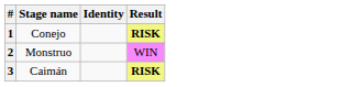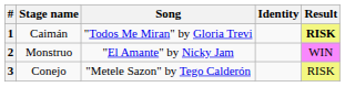+ column: Song | "Todos Me Miran" by Gloria Trevi | "El Amante" by Nicky Jam | "Metele Sazon" by Tego Calderón
1 | Stage name: Conejo -> Caimán
3 | Stage name: Caimán -> Conejo
3 | Result: bold -> normal
